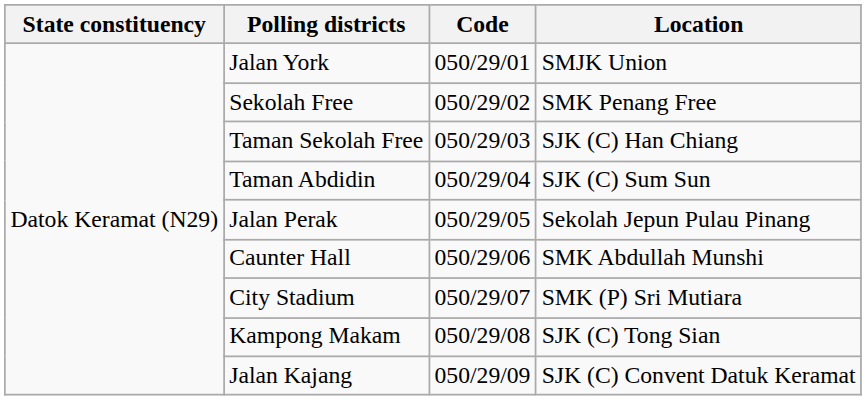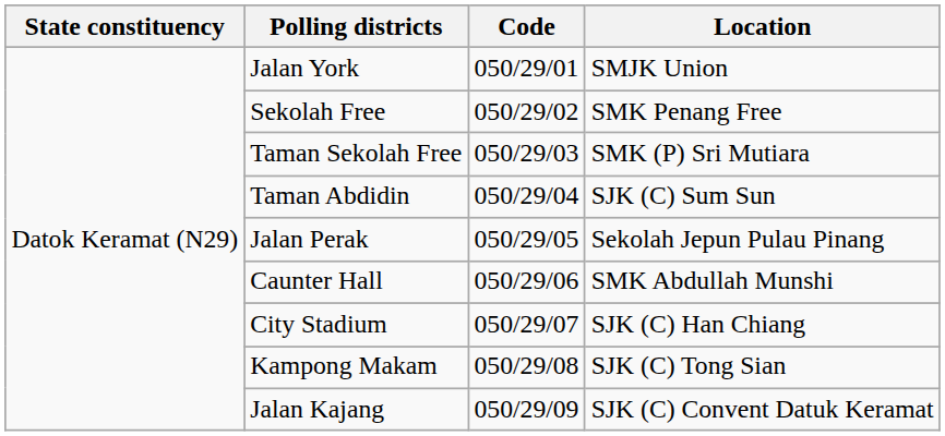Taman Sekolah Free | Location: SJK (C) Han Chiang -> SMK (P) Sri Mutiara
City Stadium | Location: SMK (P) Sri Mutiara -> SJK (C) Han Chiang
